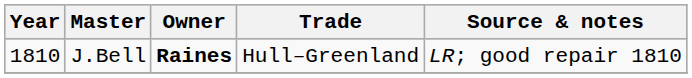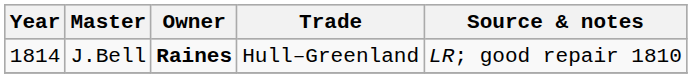J.Bell | Year: 1810 -> 1814
